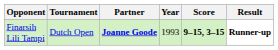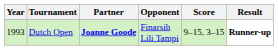columns swapped: Year <-> Opponent
Dutch Open | Score: bold -> normal
